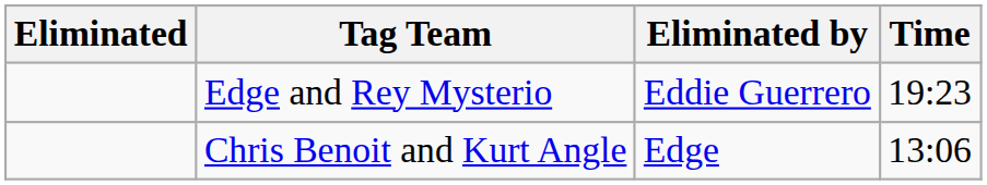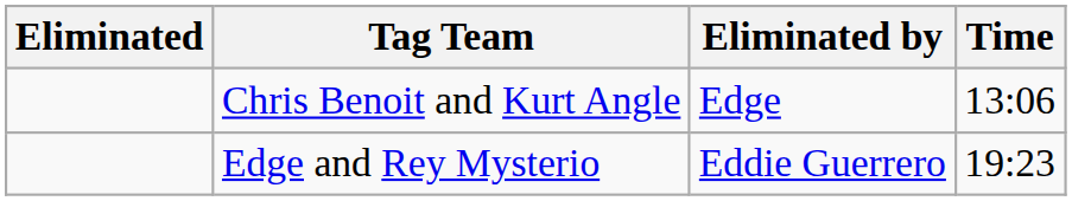rows swapped: Chris Benoit and Kurt Angle <-> Edge and Rey Mysterio
